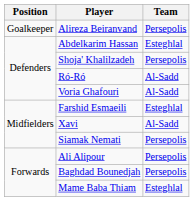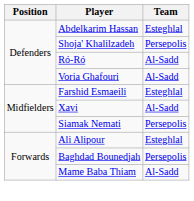- row: Goalkeeper | Alireza Beiranvand | Persepolis
Ali Alipour | Team: Persepolis -> Esteghlal
Mame Baba Thiam | Team: Esteghlal -> Al-Sadd
